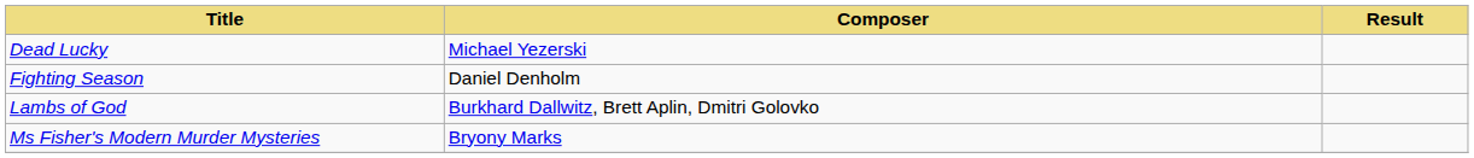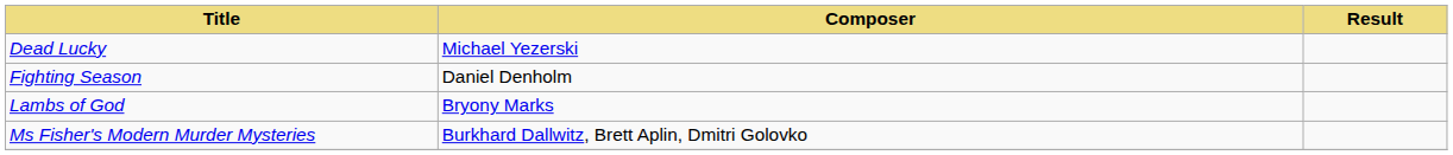Lambs of God | Composer: Burkhard Dallwitz, Brett Aplin, Dmitri Golovko -> Bryony Marks
Ms Fisher's Modern Murder Mysteries | Composer: Bryony Marks -> Burkhard Dallwitz, Brett Aplin, Dmitri Golovko
